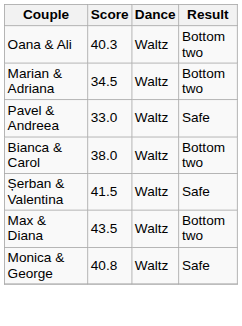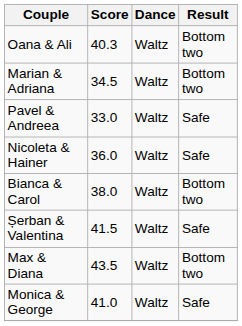+ row: Nicoleta & Hainer | 36.0 | Waltz | Safe
Monica & George | Score: 40.8 -> 41.0
